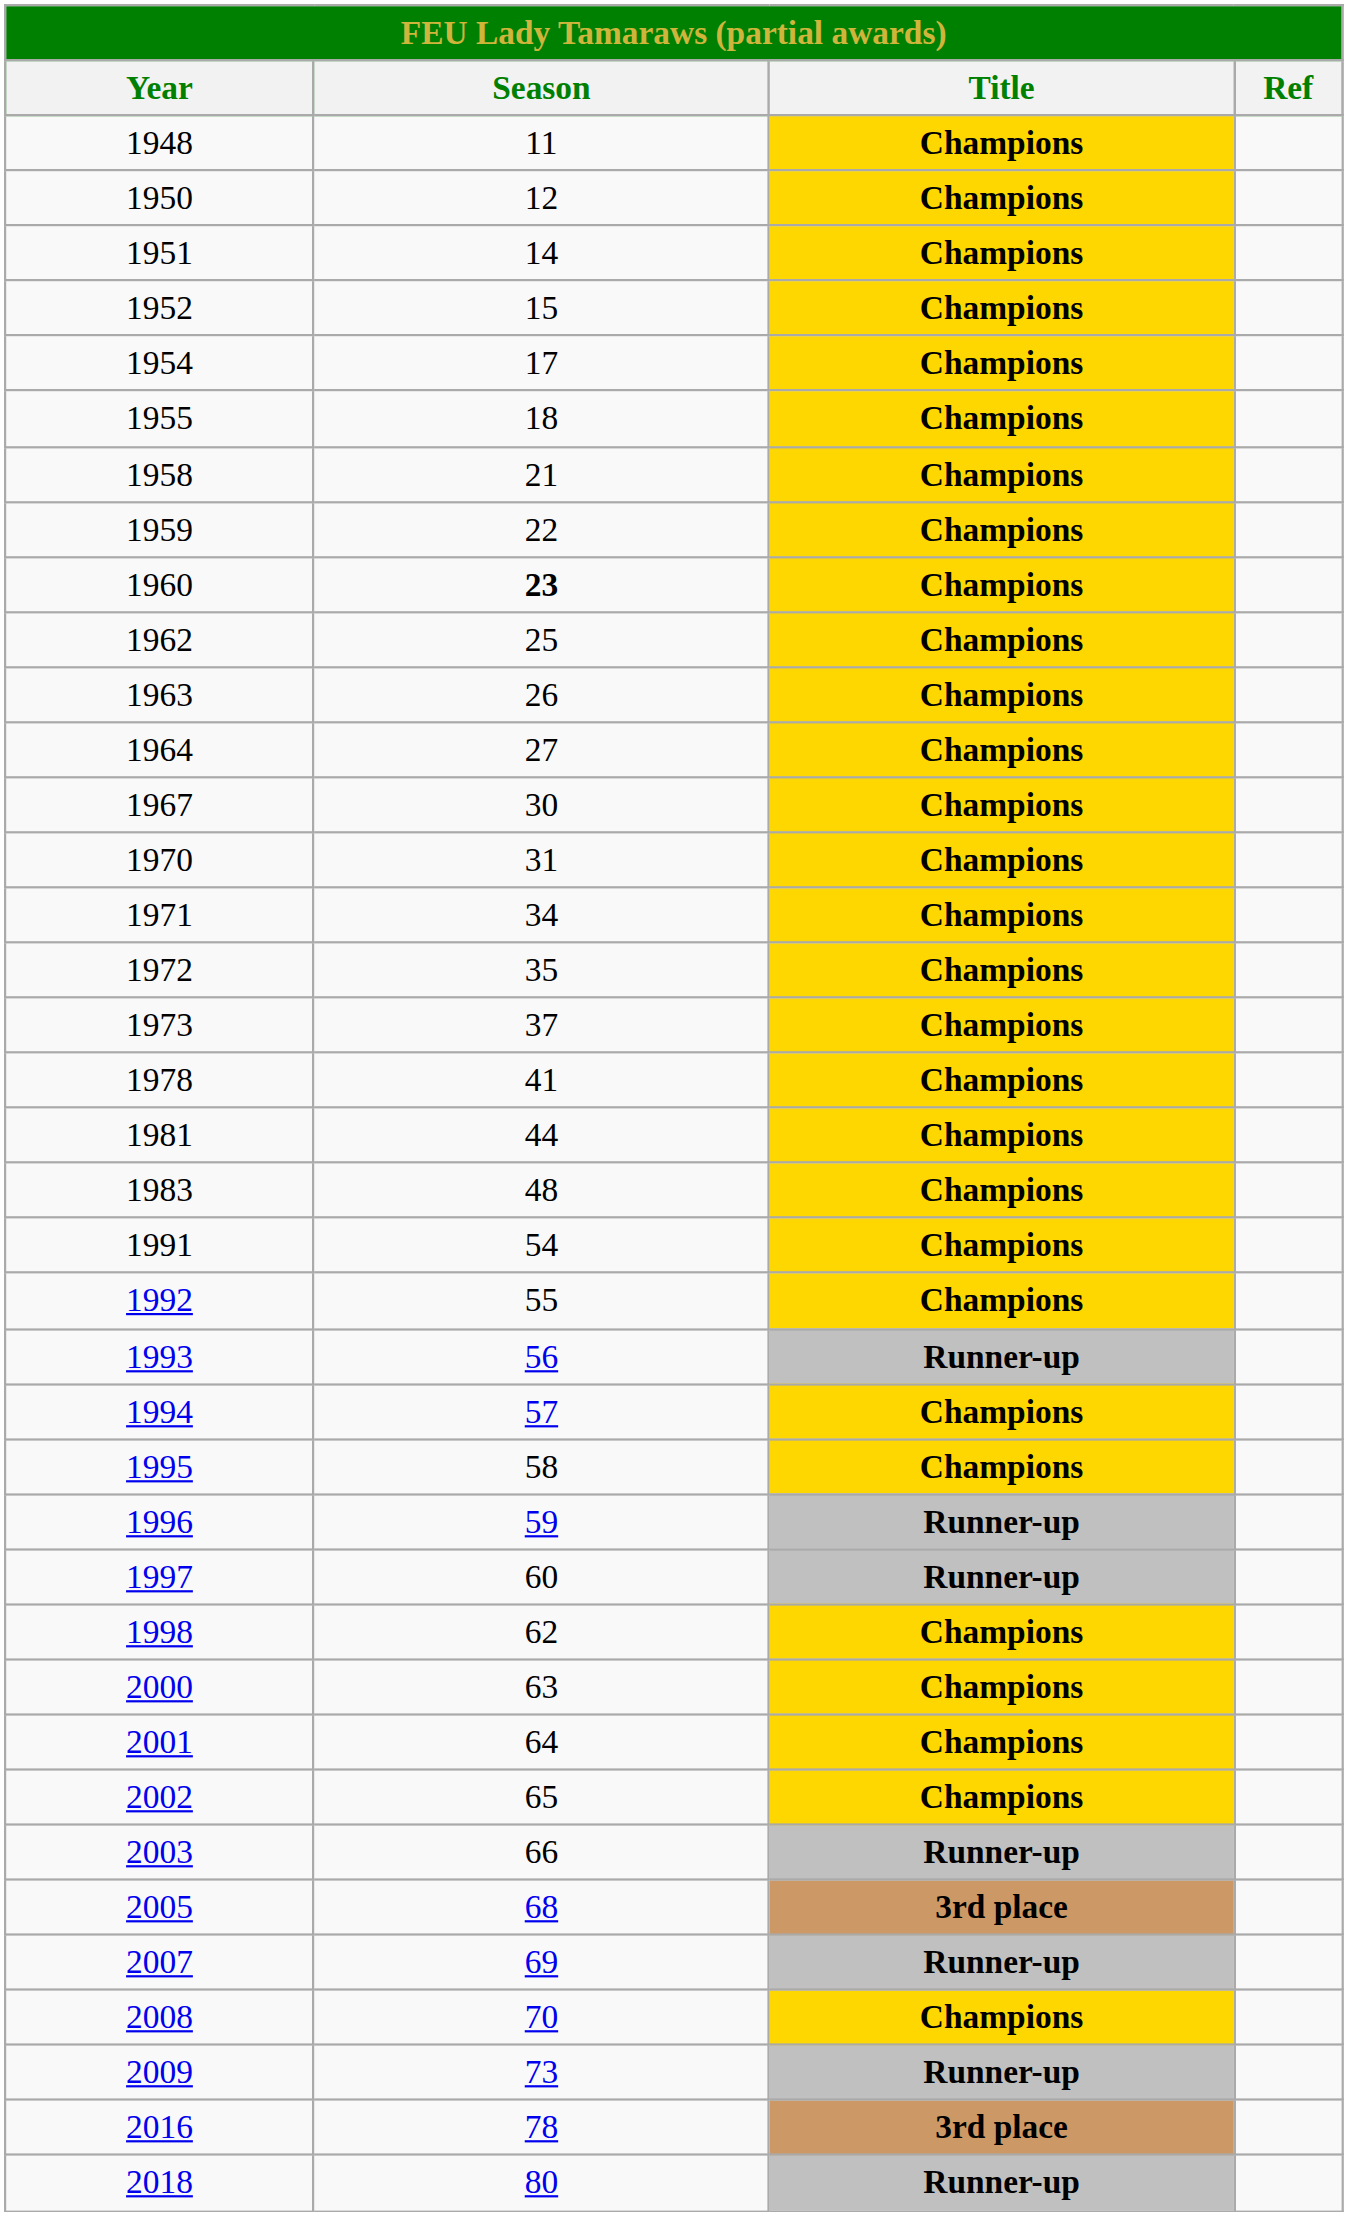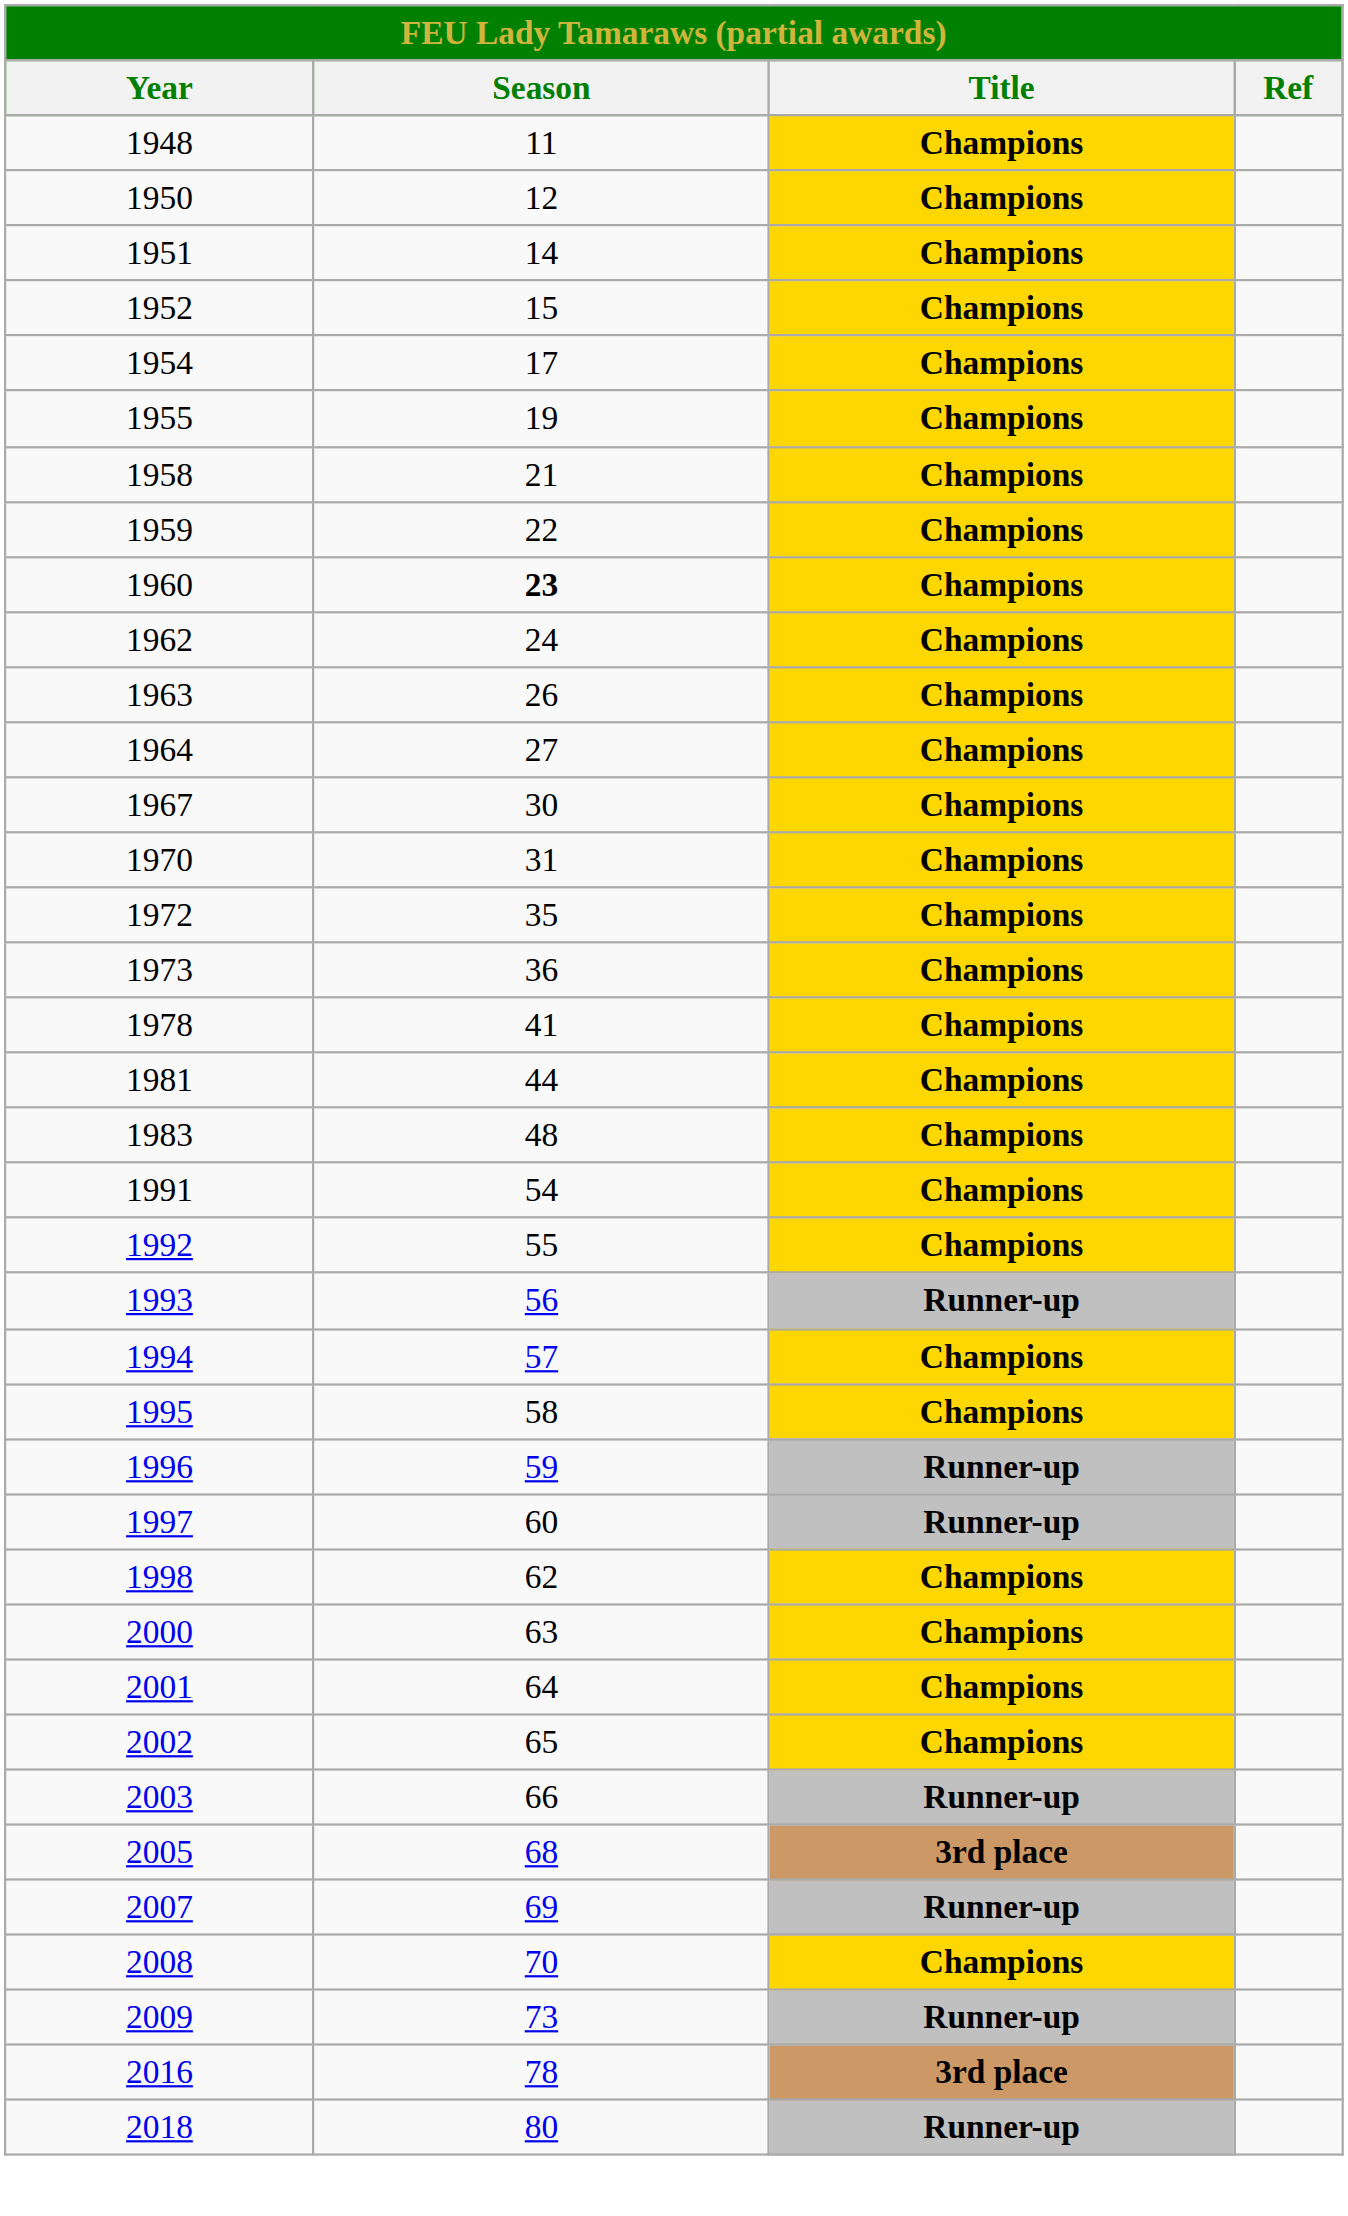1955 | Season: 18 -> 19
1962 | Season: 25 -> 24
- row: 1971 | 34 | Champions
1973 | Season: 37 -> 36
